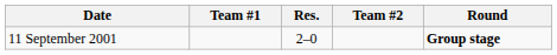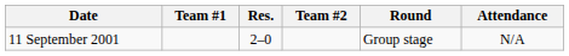+ column: Attendance | N/A
11 September 2001 | Round: bold -> normal
